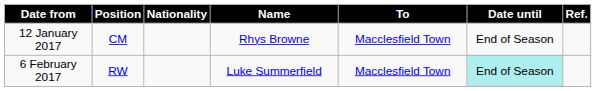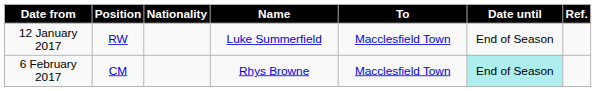12 January 2017 | Position: CM -> RW
12 January 2017 | Name: Rhys Browne -> Luke Summerfield
6 February 2017 | Position: RW -> CM
6 February 2017 | Name: Luke Summerfield -> Rhys Browne
